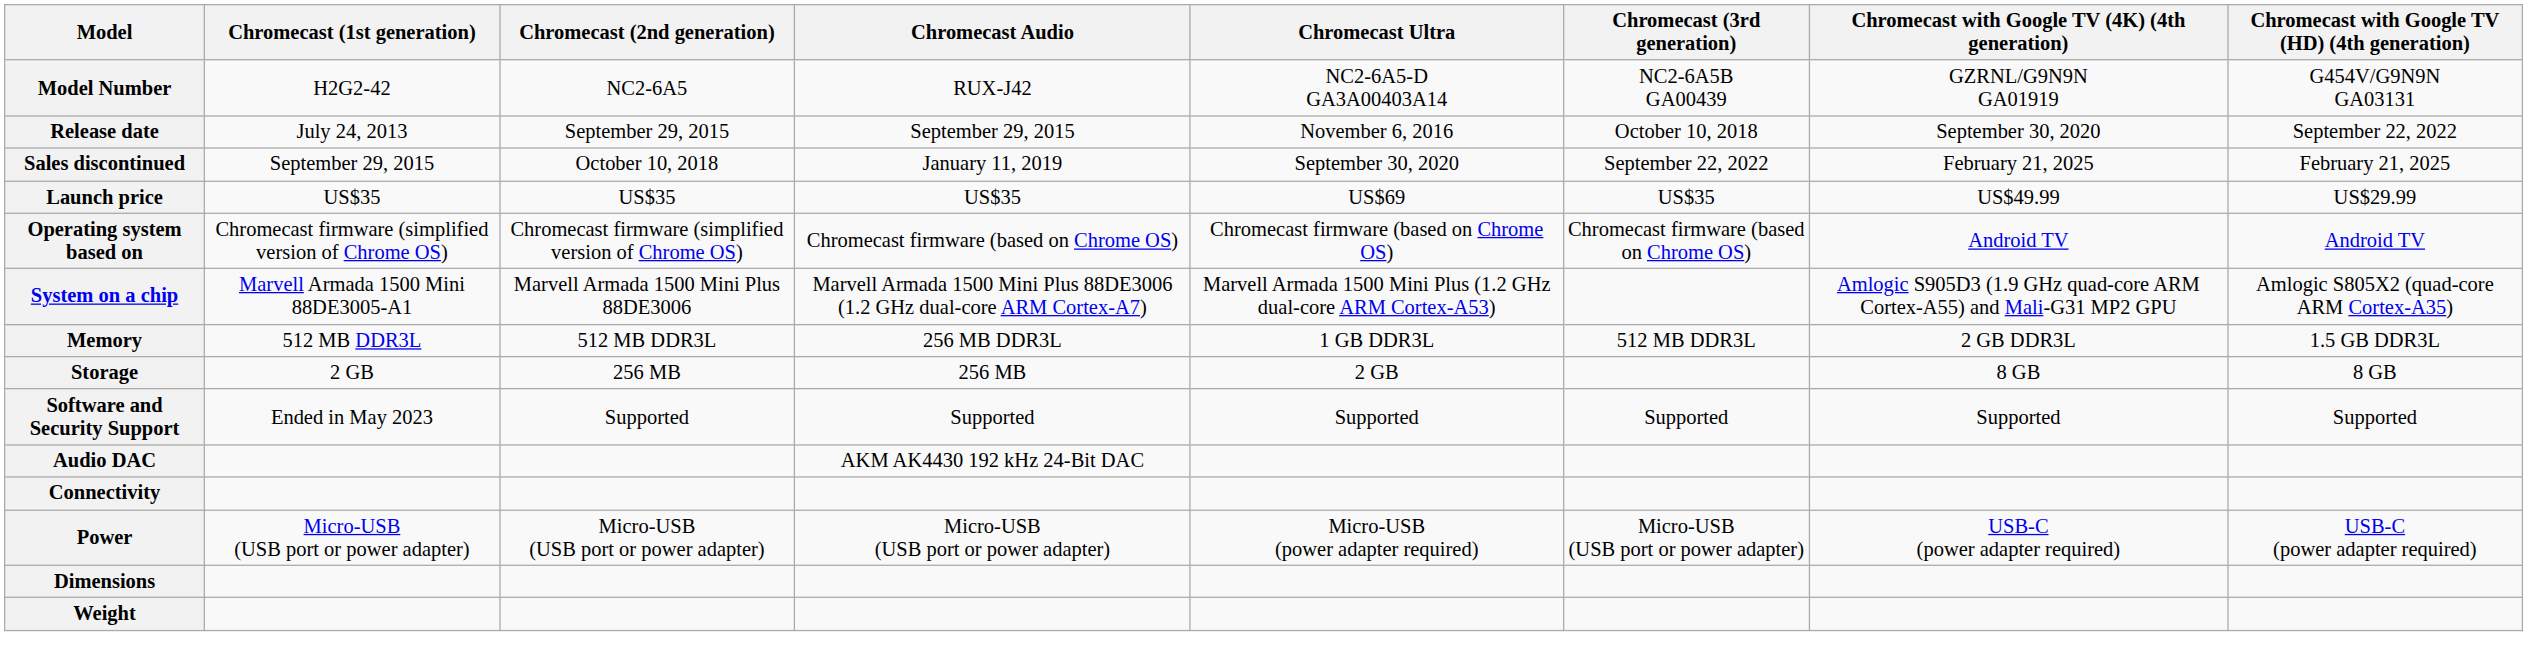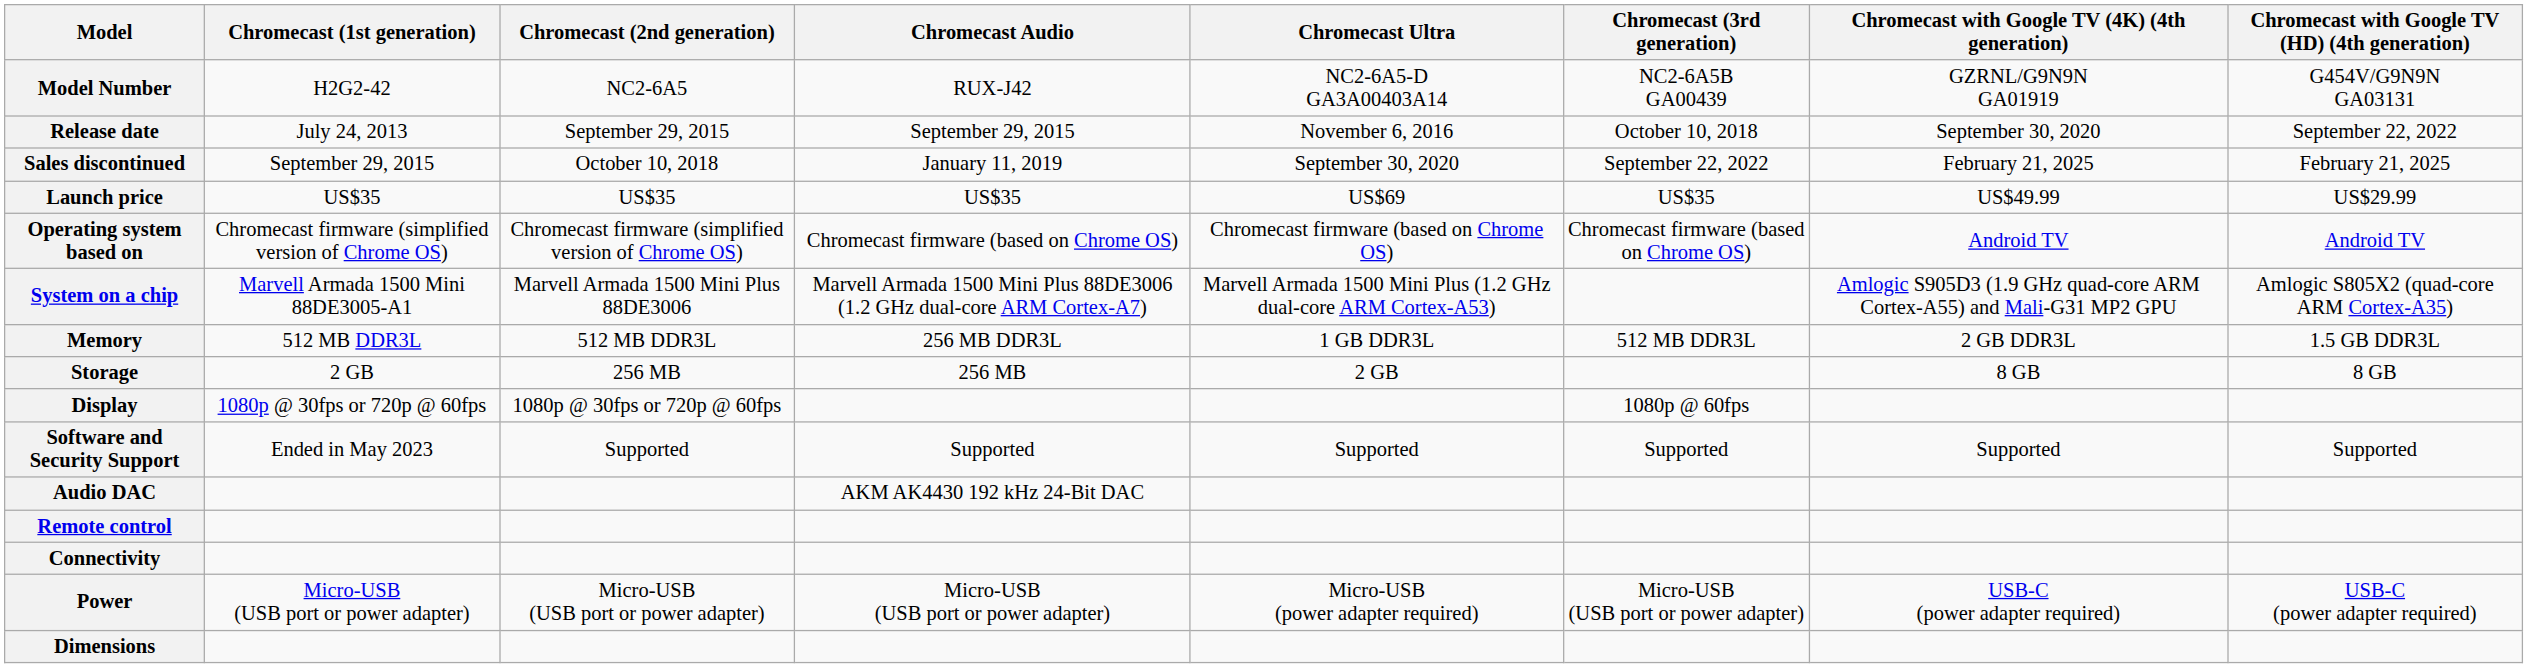+ row: Display | 1080p @ 30fps or 720p @ 60fps | 1080p @ 30fps or 720p @ 60fps | 1080p @ 60fps
+ row: Remote control
- row: Weight
